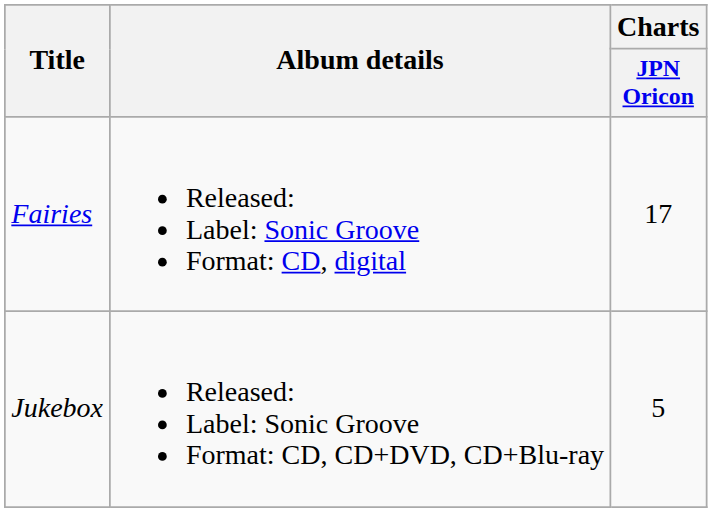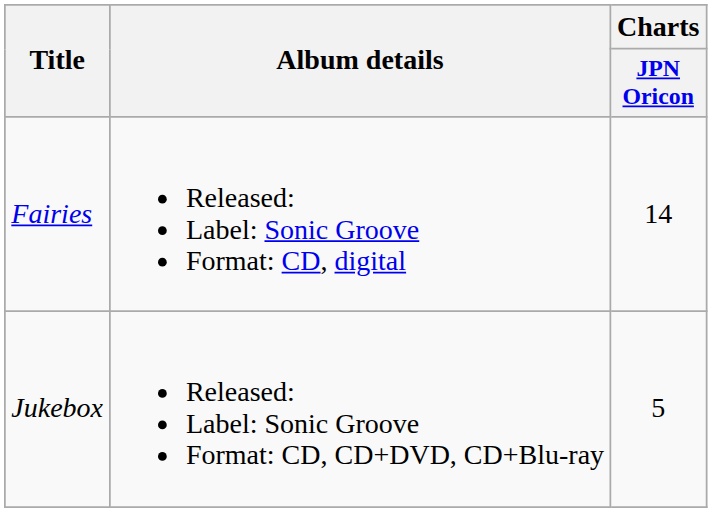Fairies | Charts / JPN Oricon: 17 -> 14
